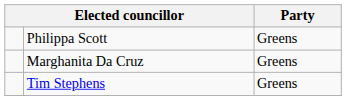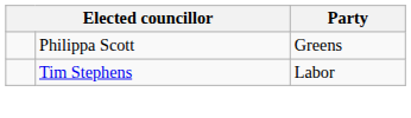- row: Marghanita Da Cruz | Greens
Tim Stephens | Party: Greens -> Labor
